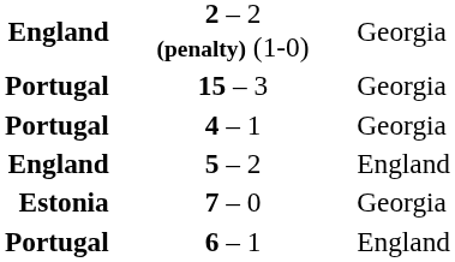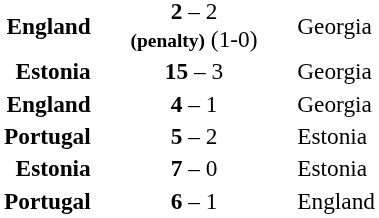15 – 3 | column 1: Portugal -> Estonia
4 – 1 | column 1: Portugal -> England
5 – 2 | column 1: England -> Portugal
5 – 2 | column 3: England -> Estonia
7 – 0 | column 3: Georgia -> Estonia
